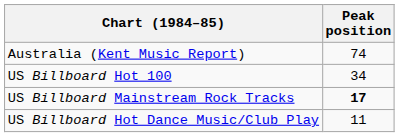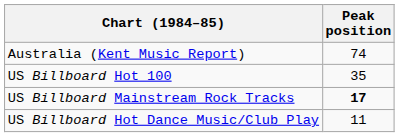US Billboard Hot 100 | Peak position: 34 -> 35
